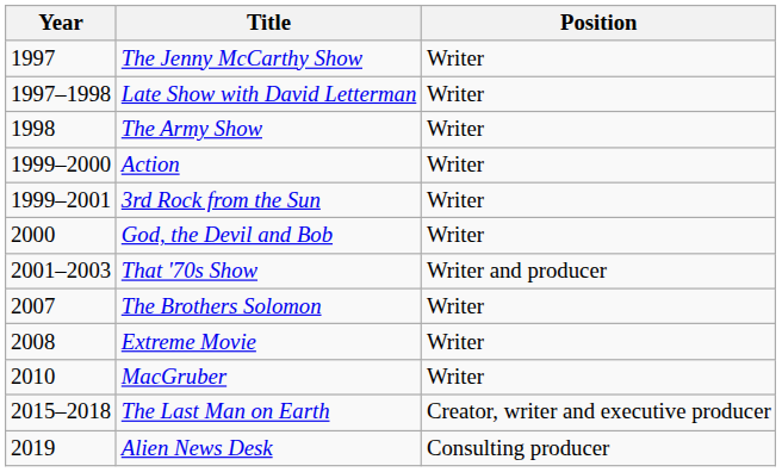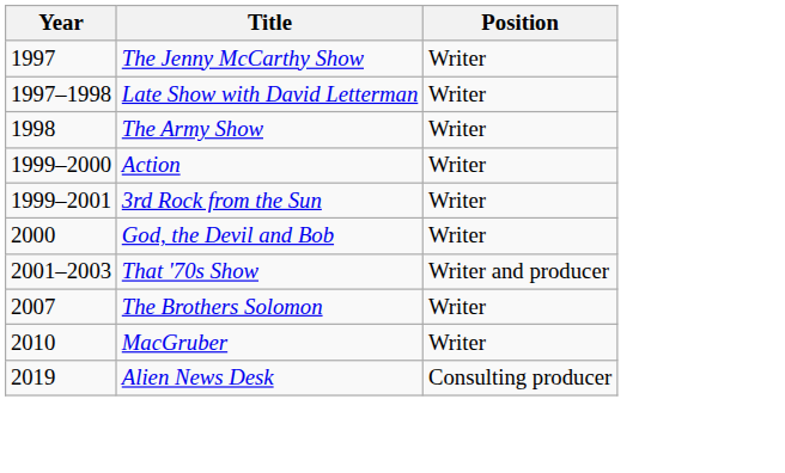- row: 2008 | Extreme Movie | Writer
- row: 2015–2018 | The Last Man on Earth | Creator, writer and executive producer
